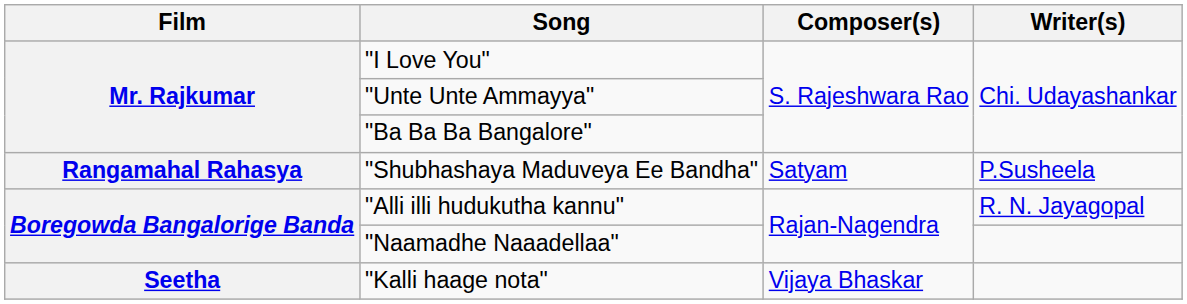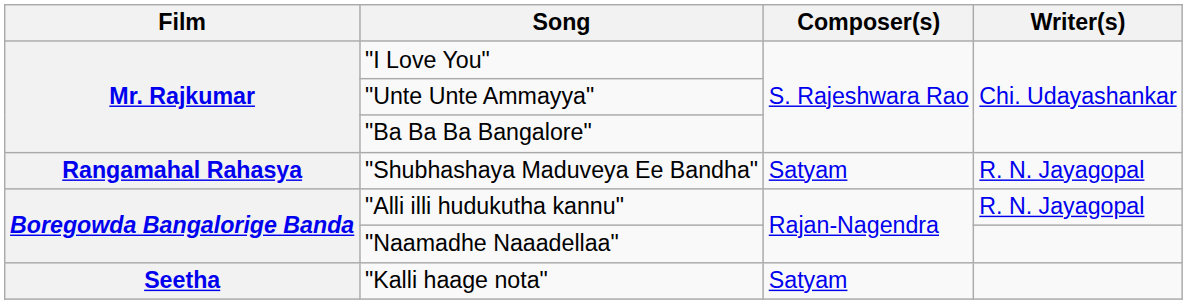"Shubhashaya Maduveya Ee Bandha" | Writer(s): P.Susheela -> R. N. Jayagopal
"Kalli haage nota" | Composer(s): Vijaya Bhaskar -> Satyam
